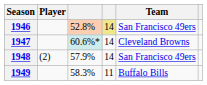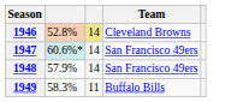- column: Player | (2)
1946 | Team: San Francisco 49ers -> Cleveland Browns
1947 | Team: Cleveland Browns -> San Francisco 49ers
